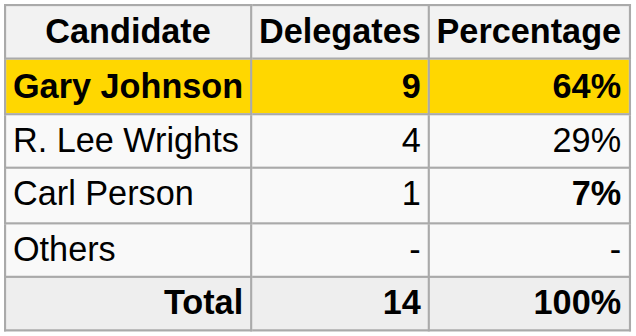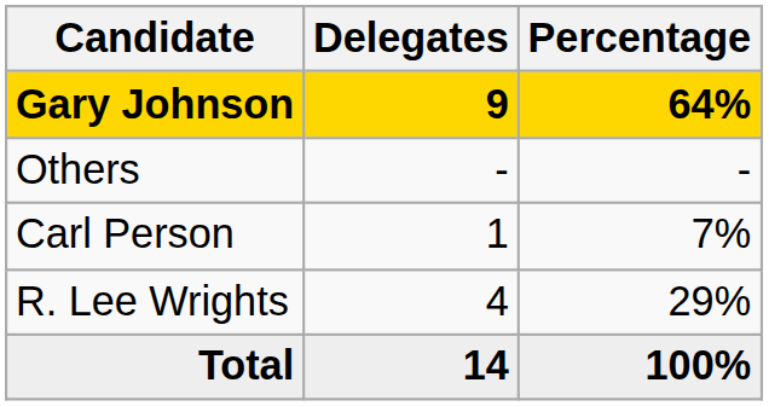rows swapped: R. Lee Wrights <-> Others
Carl Person | Percentage: bold -> normal
